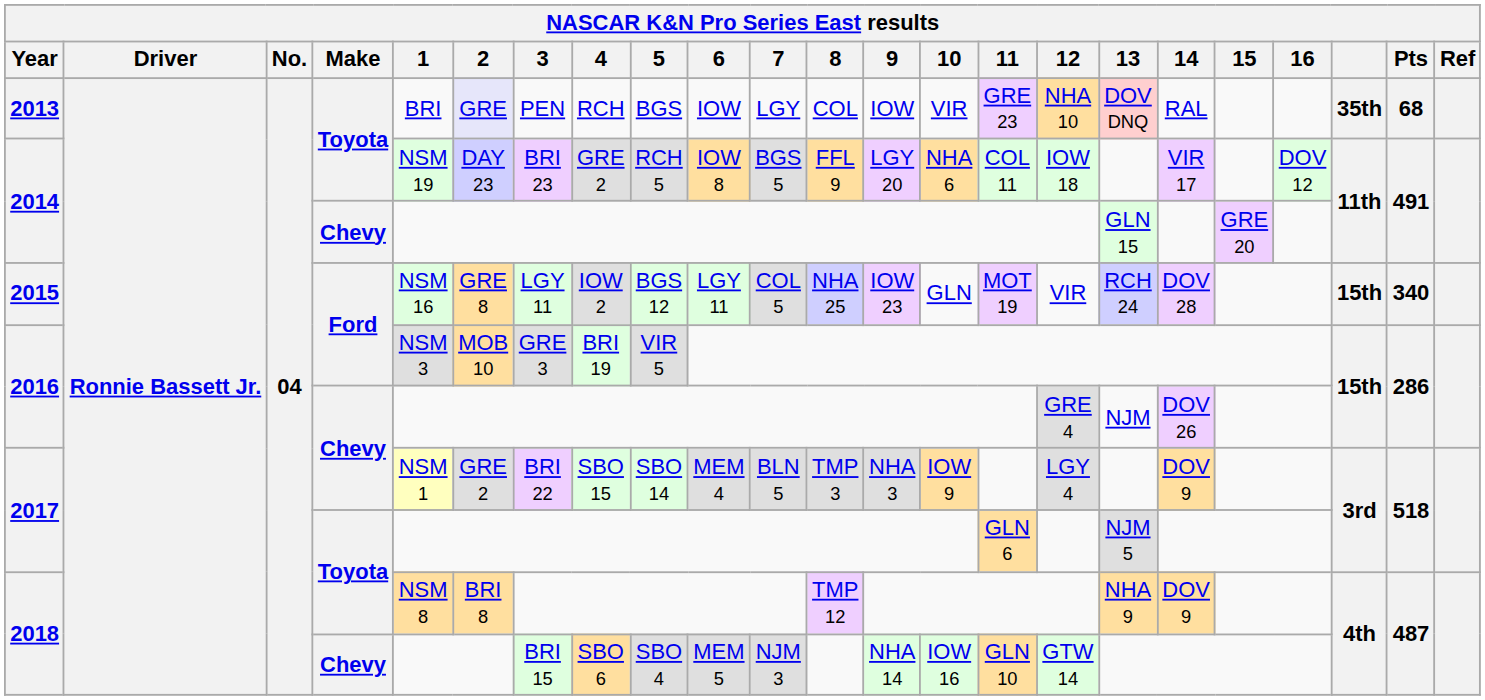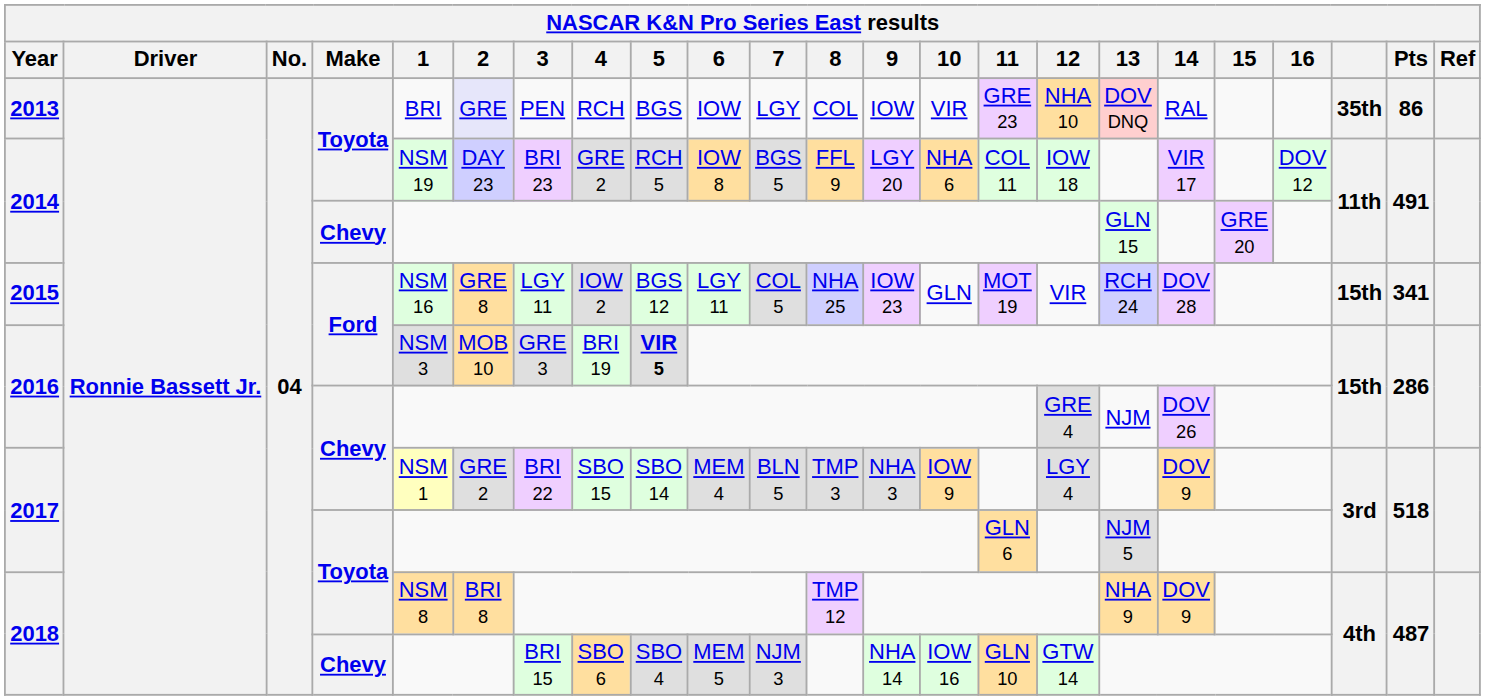2013 | Pts: 68 -> 86
2015 | Pts: 340 -> 341
2016 / Ford | 5: normal -> bold
